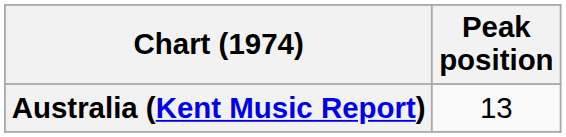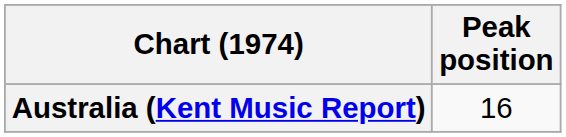Australia (Kent Music Report) | Peak position: 13 -> 16
